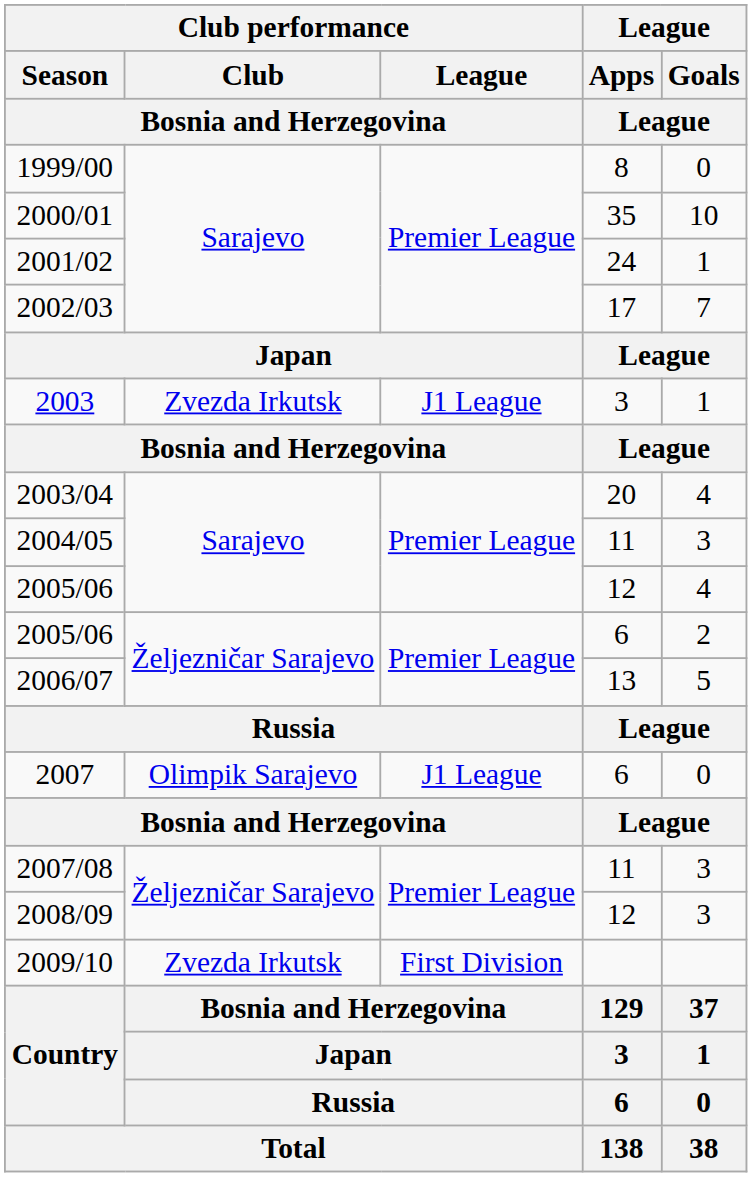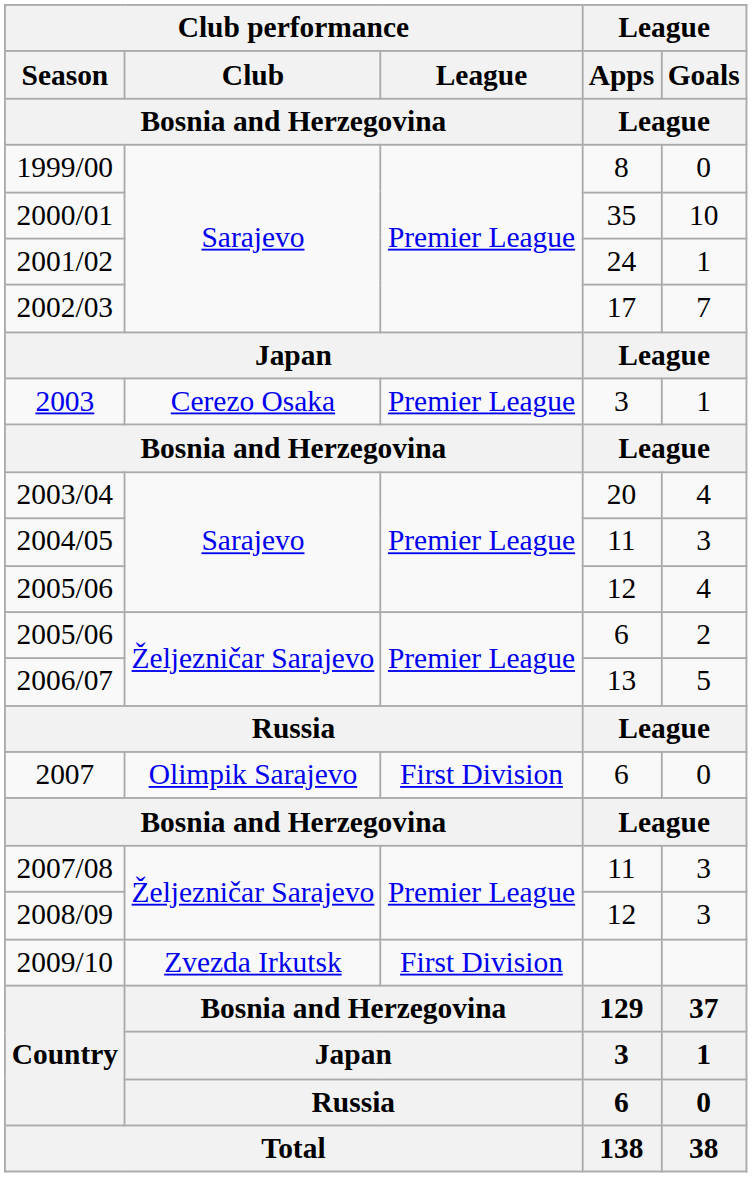2003 | Club performance / Club / Bosnia and Herzegovina: Zvezda Irkutsk -> Cerezo Osaka
2003 | Club performance / League / Bosnia and Herzegovina: J1 League -> Premier League
2007 | Club performance / League / Bosnia and Herzegovina: J1 League -> First Division
